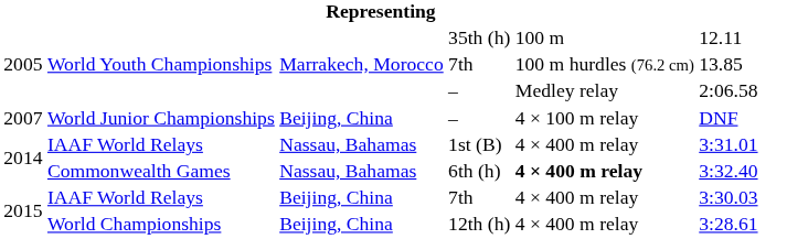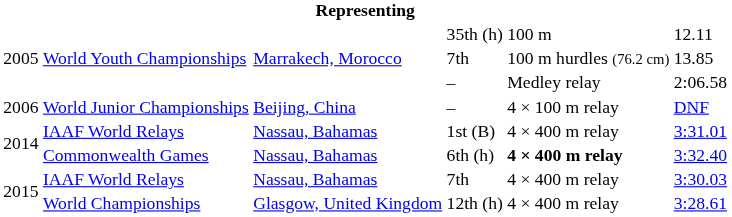World Junior Championships / – | column 1: 2007 -> 2006
IAAF World Relays / 7th | column 3: Beijing, China -> Nassau, Bahamas
12th (h) | column 3: Beijing, China -> Glasgow, United Kingdom
